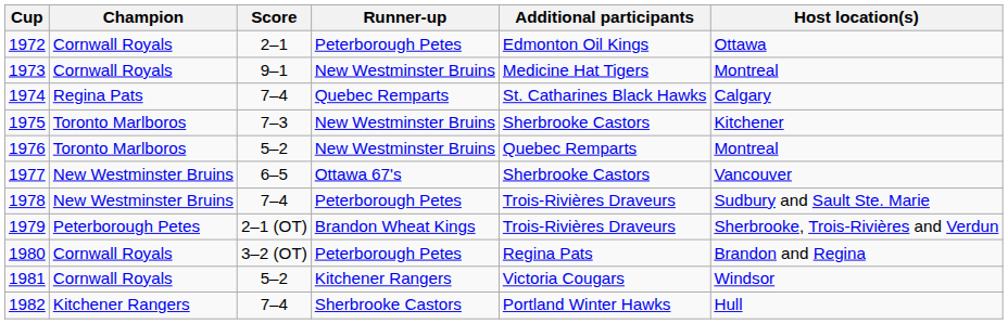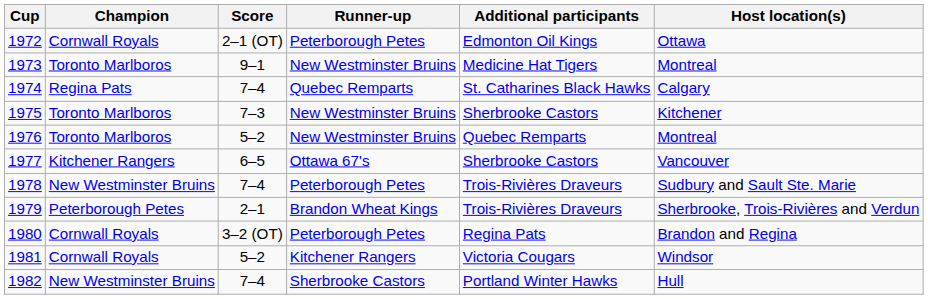1972 | Score: 2–1 -> 2–1 (OT)
1973 | Champion: Cornwall Royals -> Toronto Marlboros
1977 | Champion: New Westminster Bruins -> Kitchener Rangers
1979 | Score: 2–1 (OT) -> 2–1
1982 | Champion: Kitchener Rangers -> New Westminster Bruins
